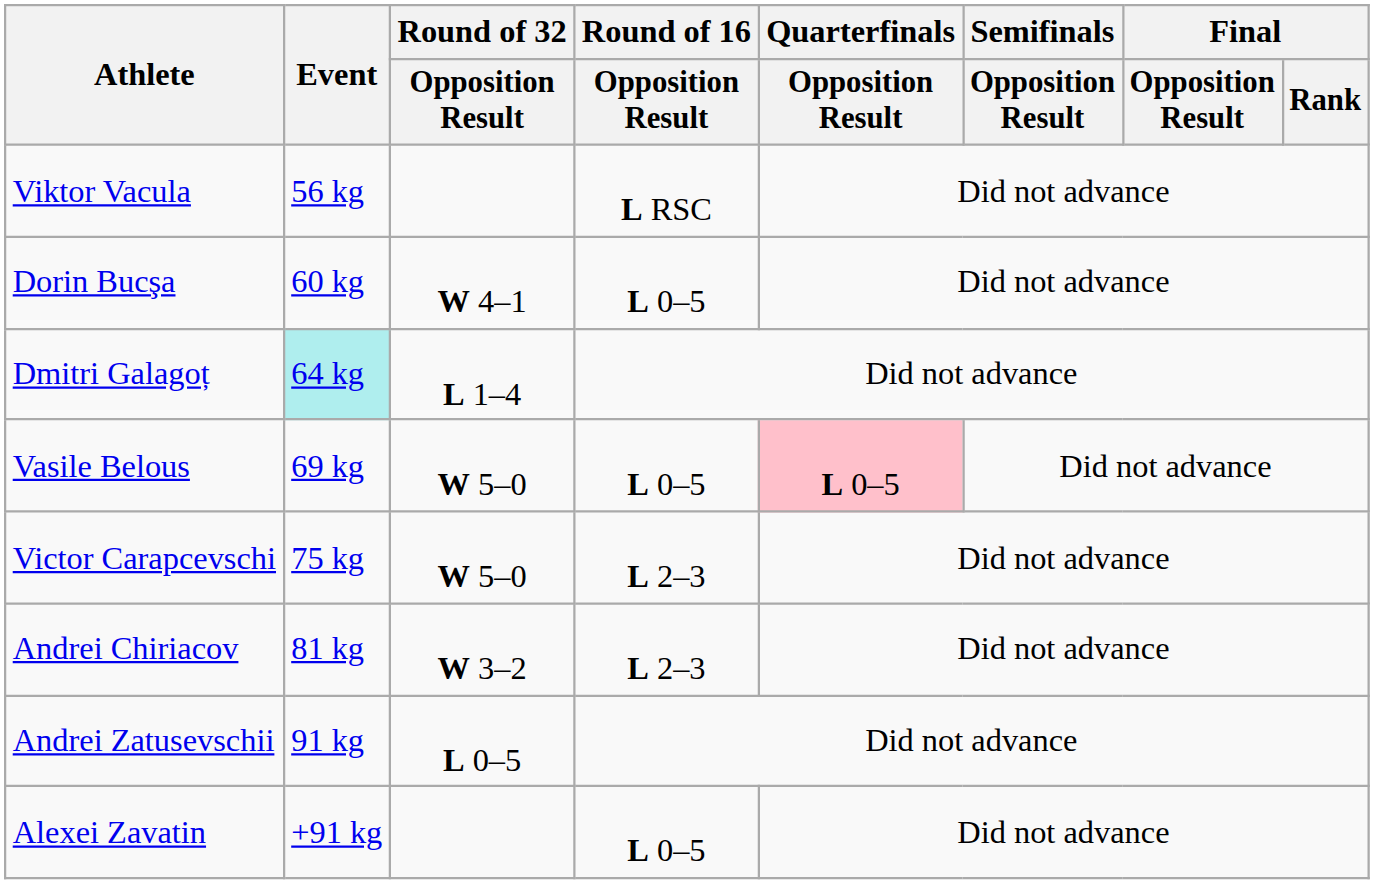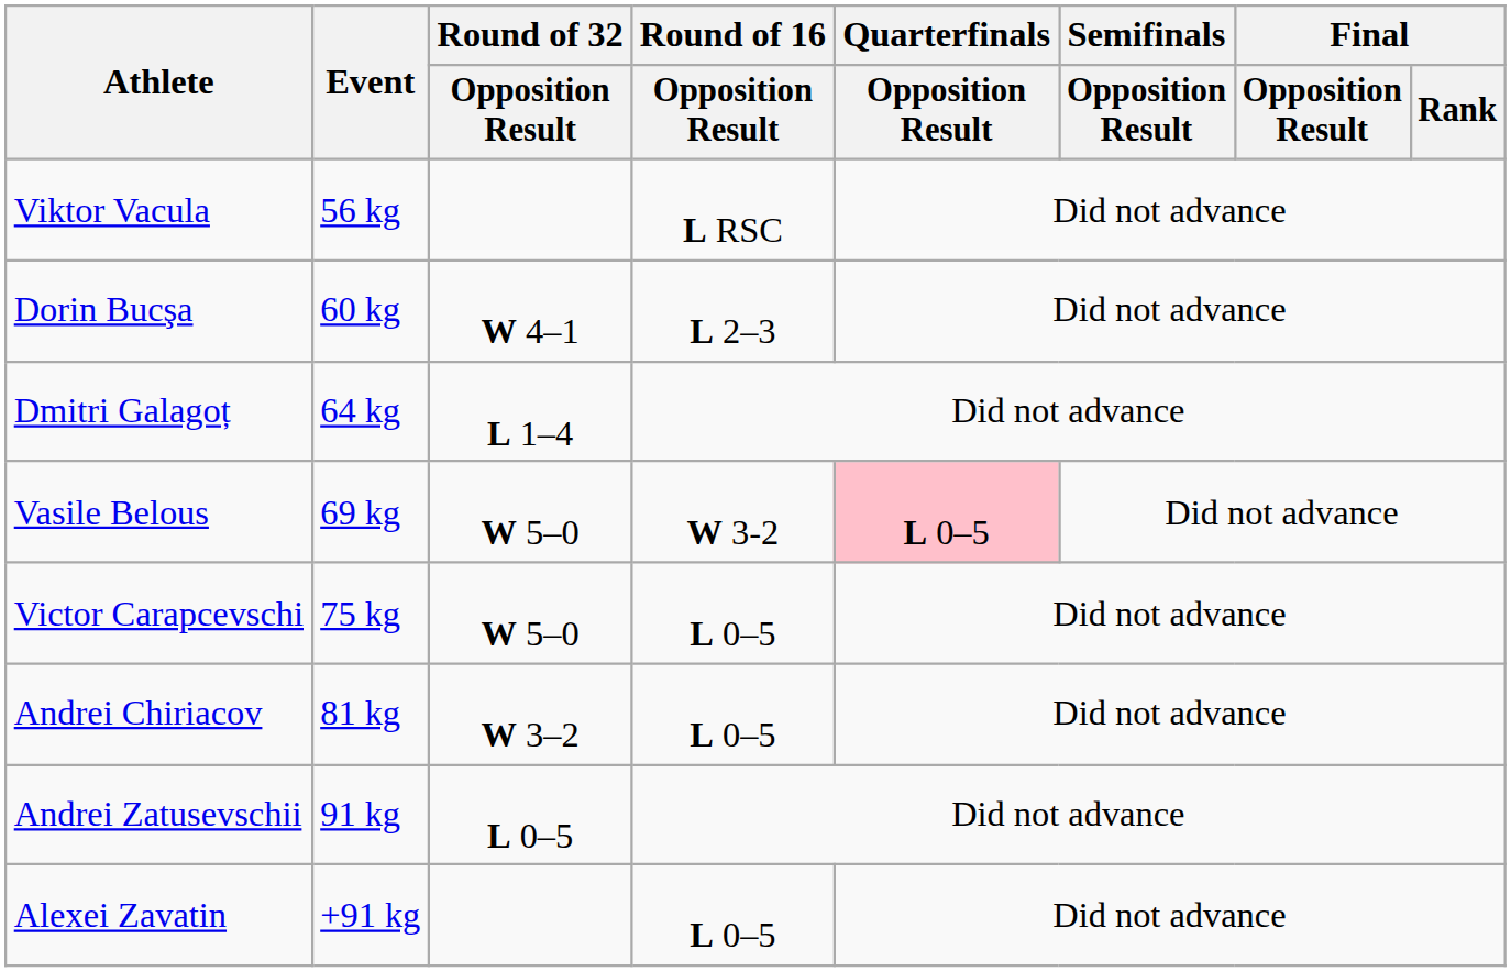Dorin Bucşa | Round of 16 / Opposition Result: L 0–5 -> L 2–3
Dmitri Galagoț | Event: paleturquoise background -> no background
Vasile Belous | Round of 16 / Opposition Result: L 0–5 -> W 3-2
Victor Carapcevschi | Round of 16 / Opposition Result: L 2–3 -> L 0–5
Andrei Chiriacov | Round of 16 / Opposition Result: L 2–3 -> L 0–5
